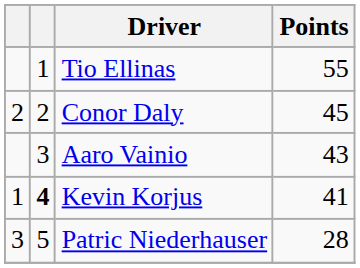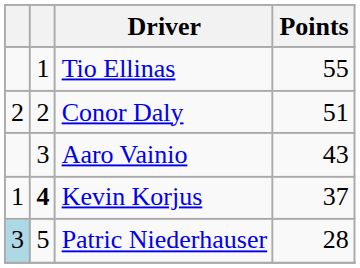Conor Daly | Points: 45 -> 51
Kevin Korjus | Points: 41 -> 37
Patric Niederhauser | column 1: no background -> lightblue background
